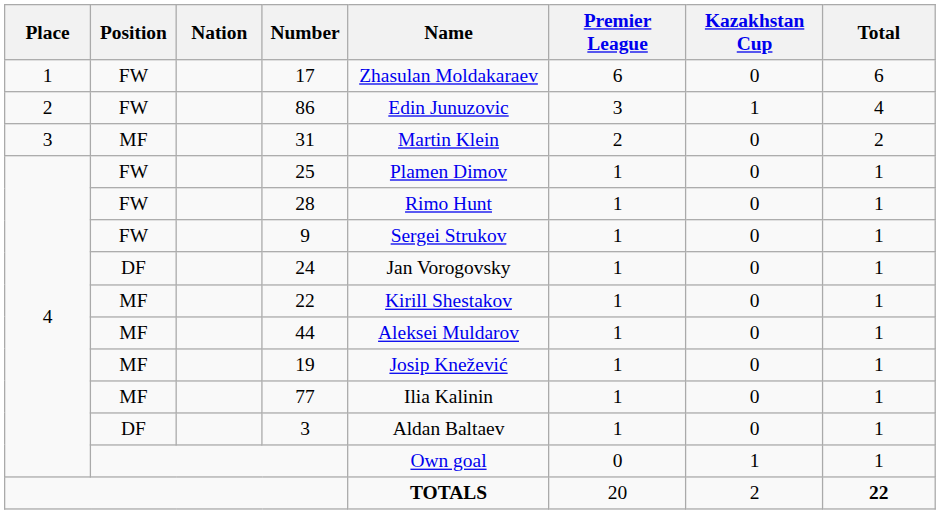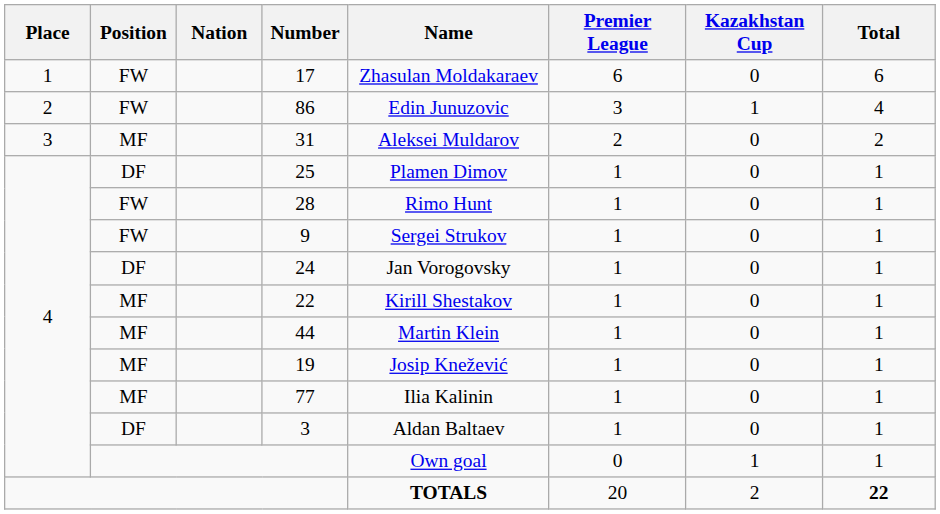31 | Name: Martin Klein -> Aleksei Muldarov
25 | Position: FW -> DF
44 | Name: Aleksei Muldarov -> Martin Klein
